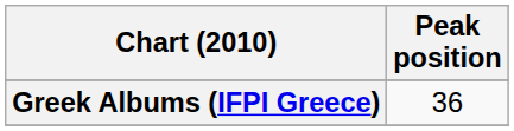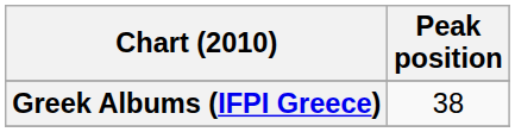Greek Albums (IFPI Greece) | Peak position: 36 -> 38
